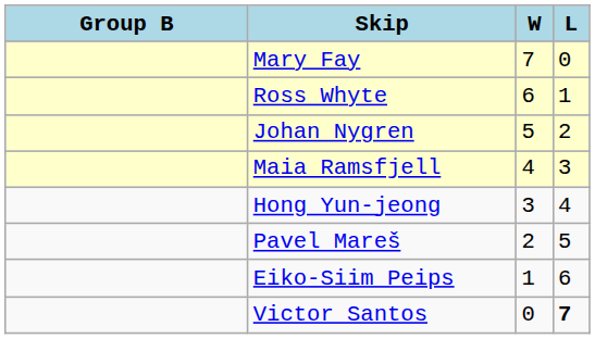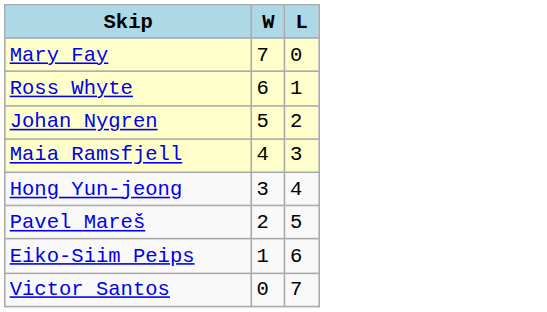- column: Group B
Victor Santos | L: bold -> normal
